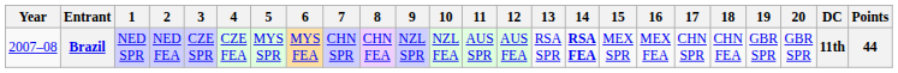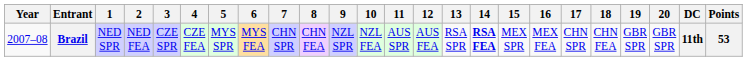Brazil | Points: 44 -> 53
